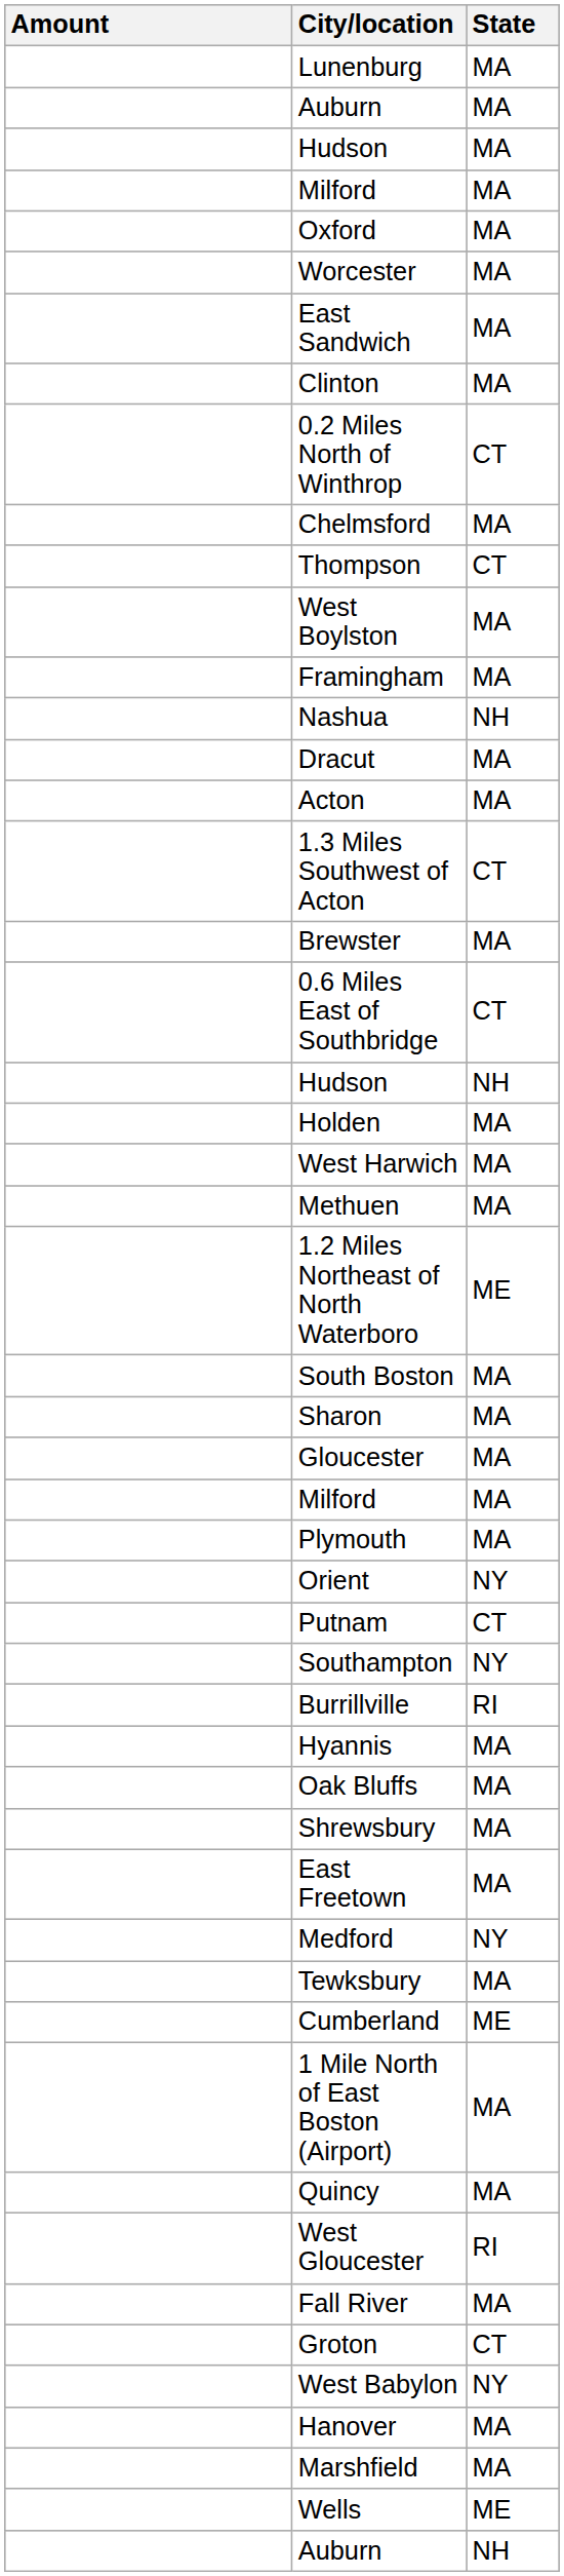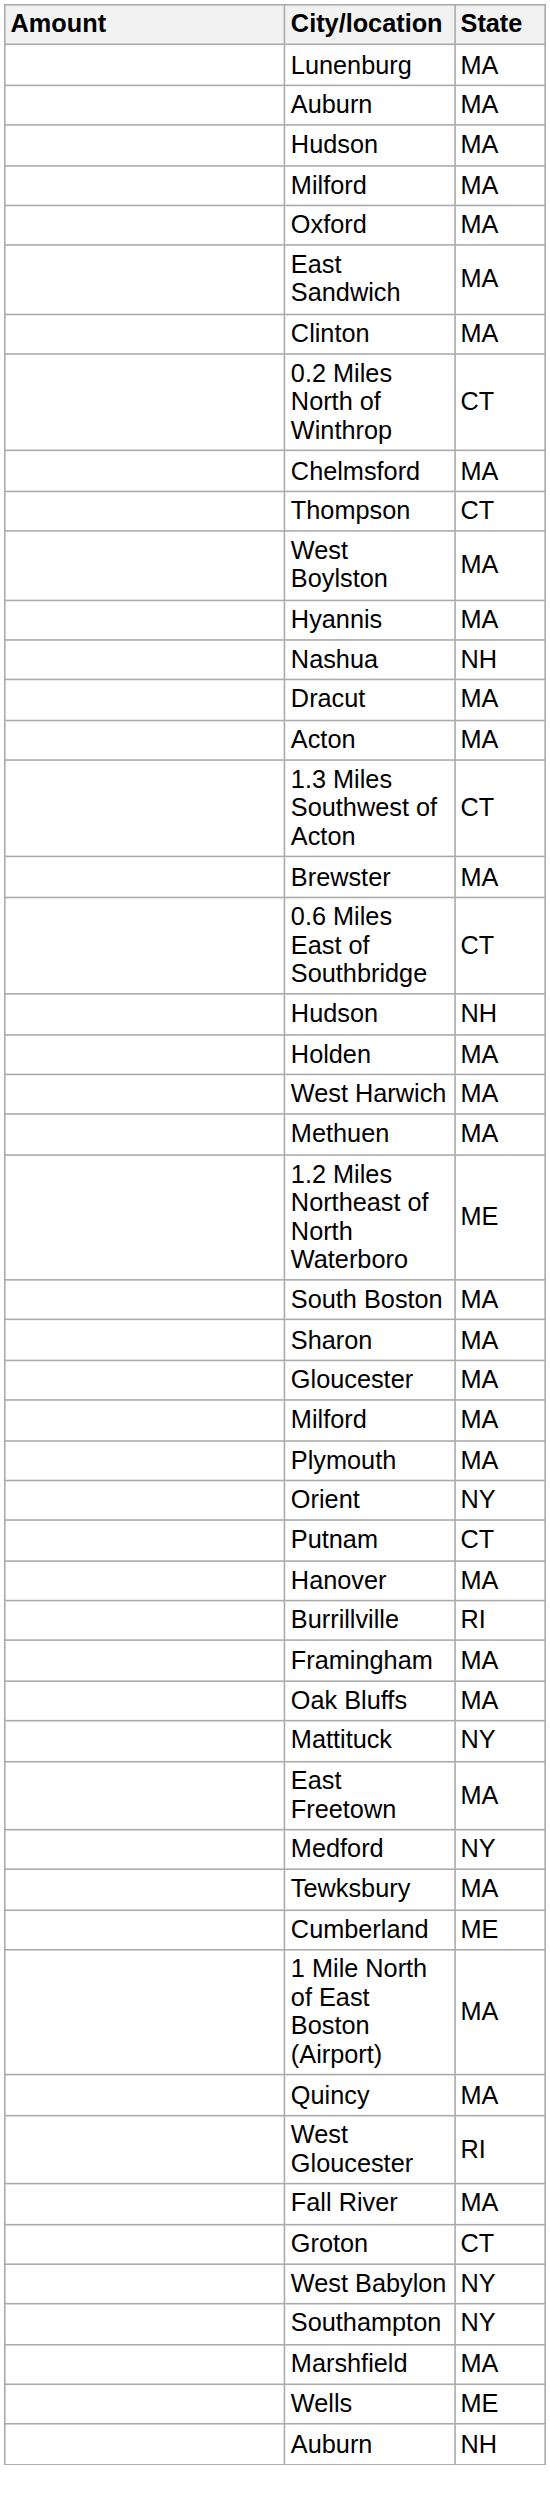- row: Worcester | MA
rows swapped: Framingham <-> Hyannis
rows swapped: Southampton <-> Hanover
+ row: Mattituck | NY
- row: Shrewsbury | MA
